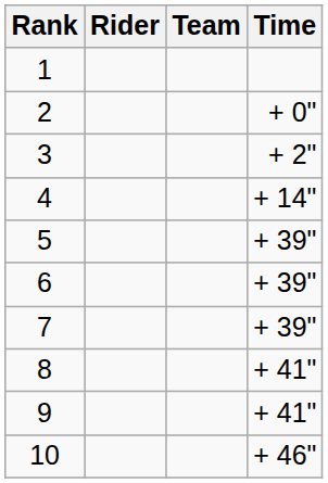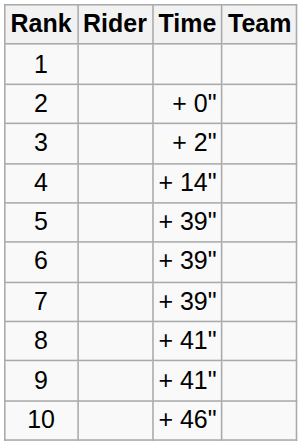columns swapped: Team <-> Time
